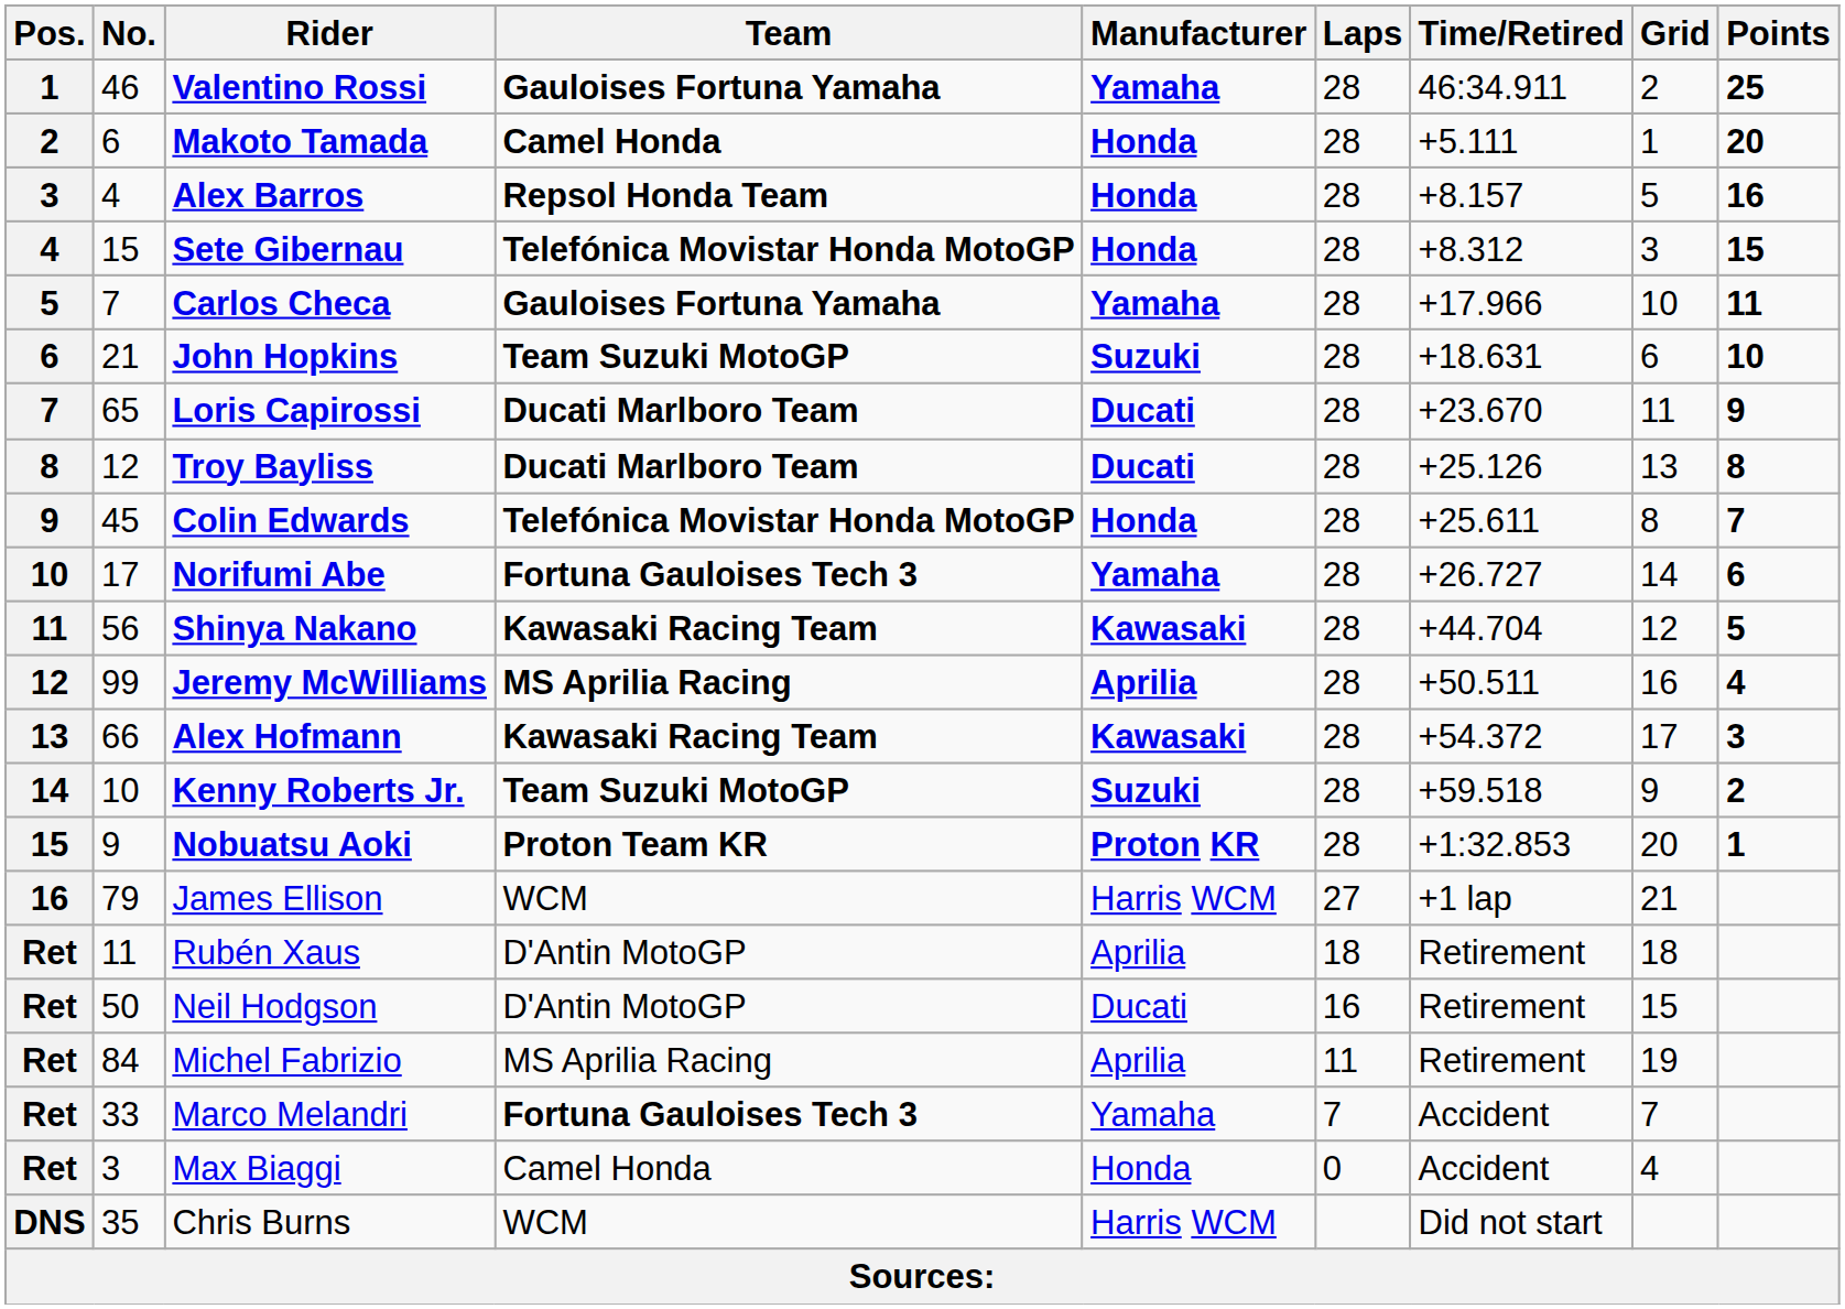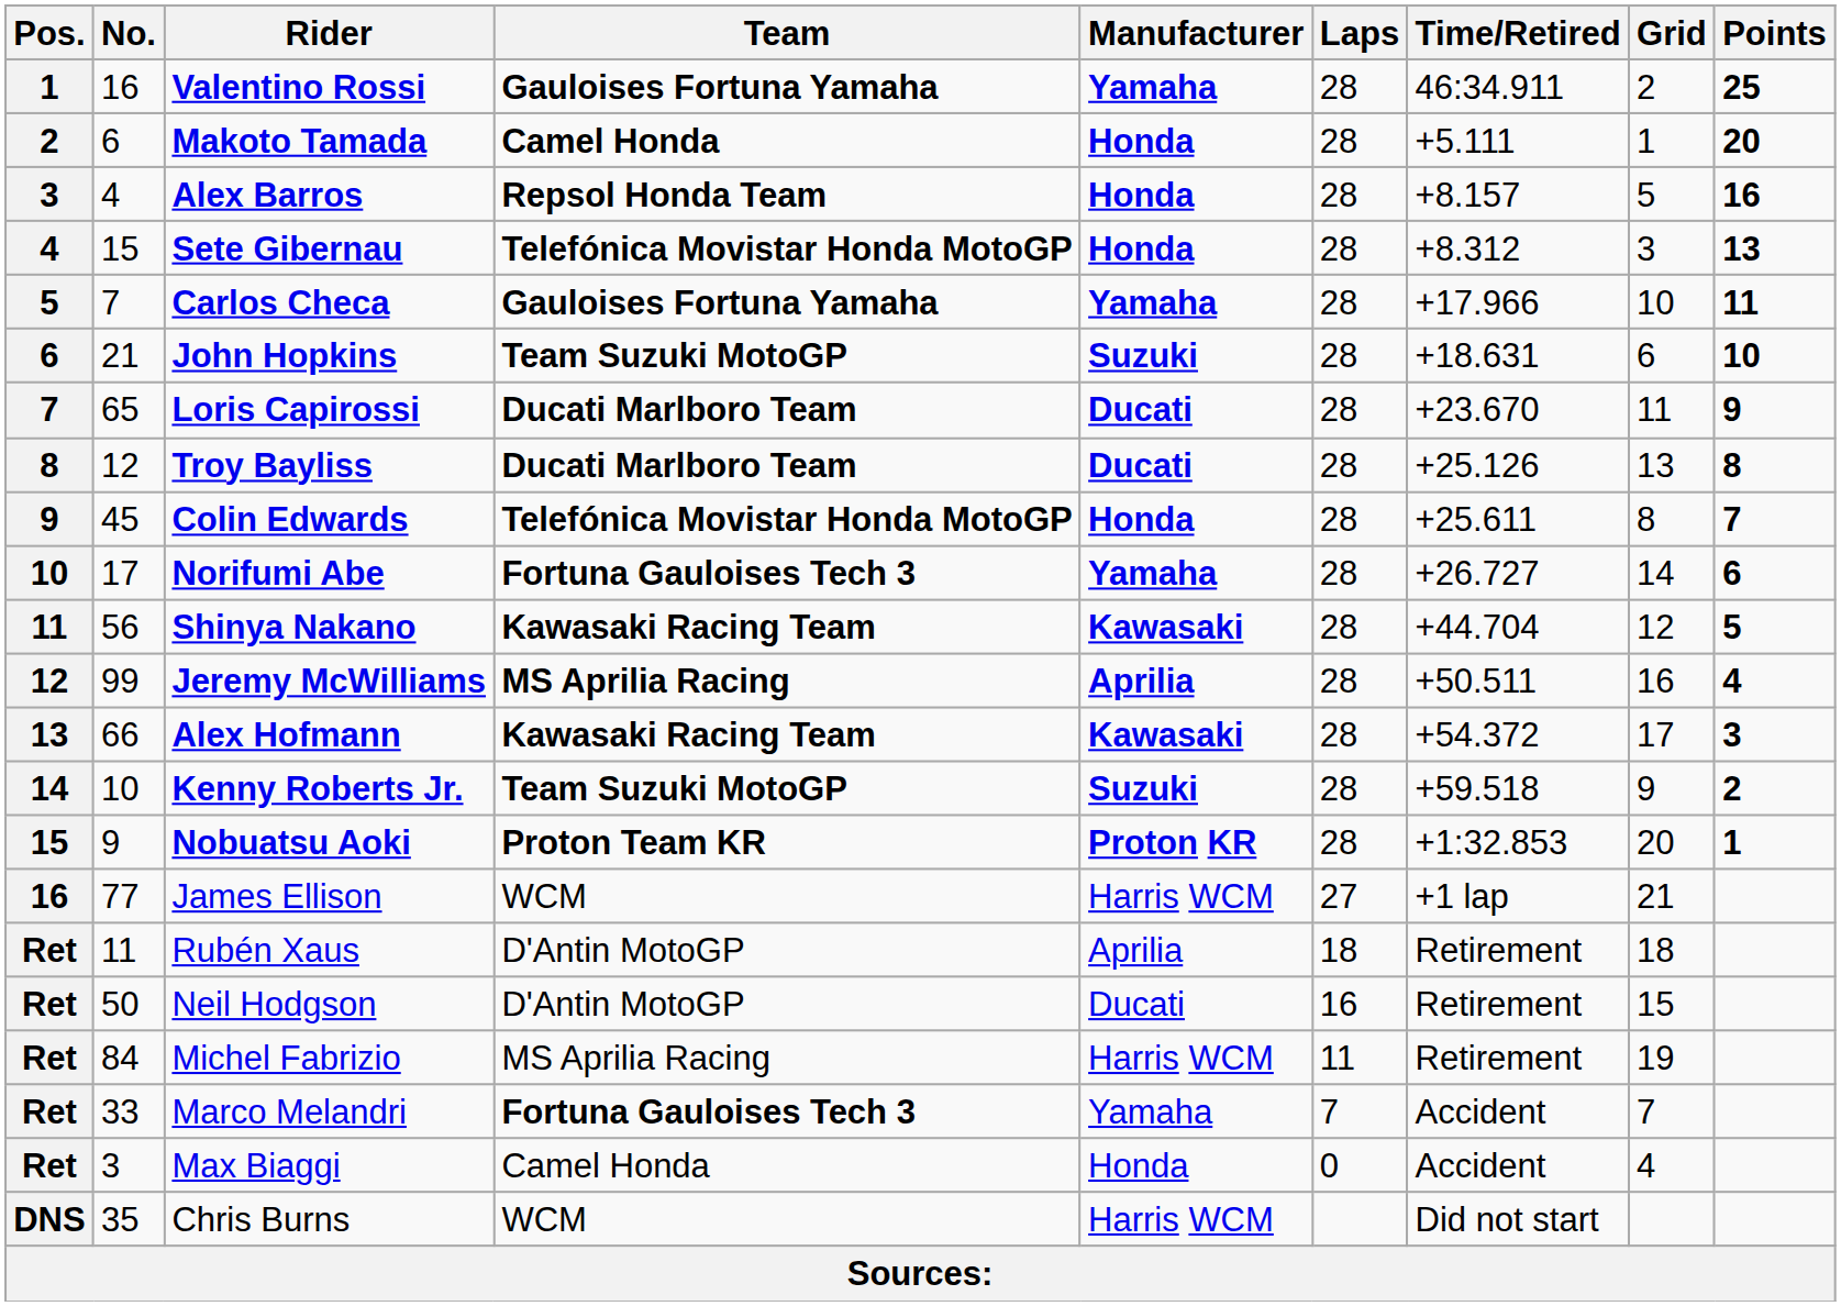Valentino Rossi | No.: 46 -> 16
Sete Gibernau | Points: 15 -> 13
James Ellison | No.: 79 -> 77
Michel Fabrizio | Manufacturer: Aprilia -> Harris WCM
